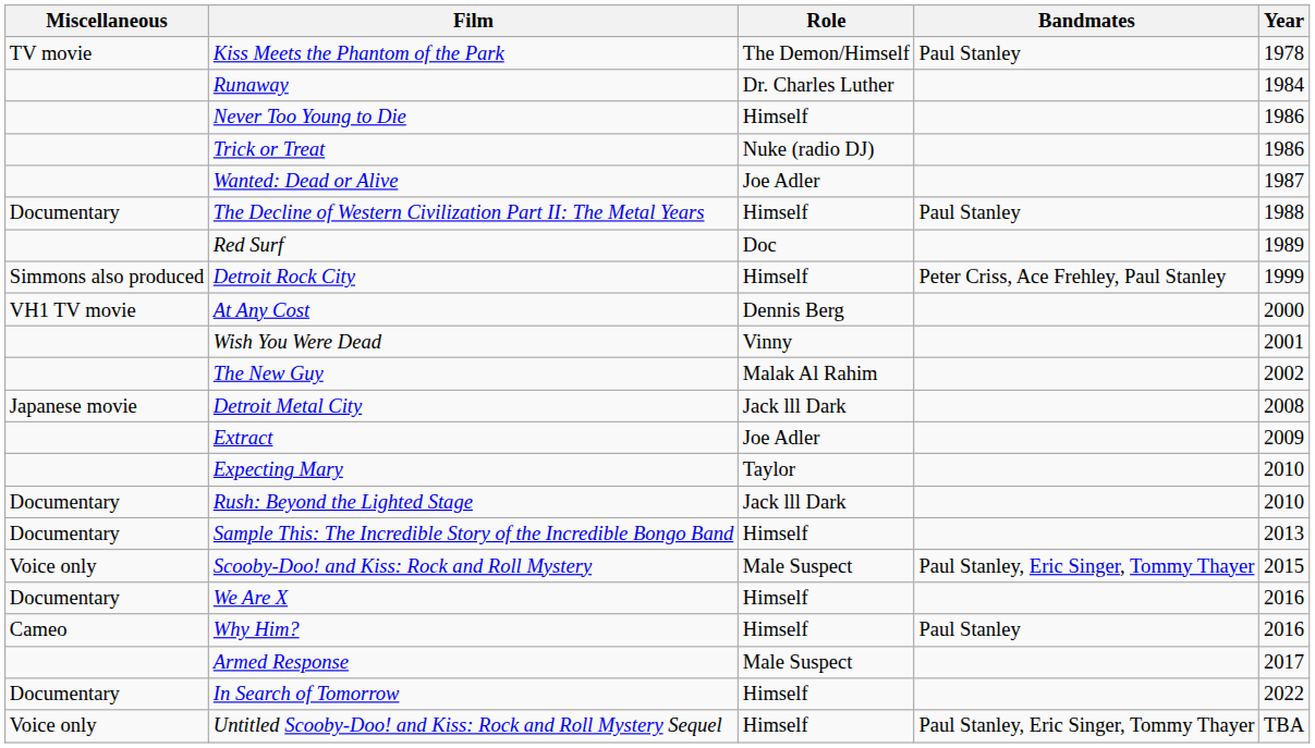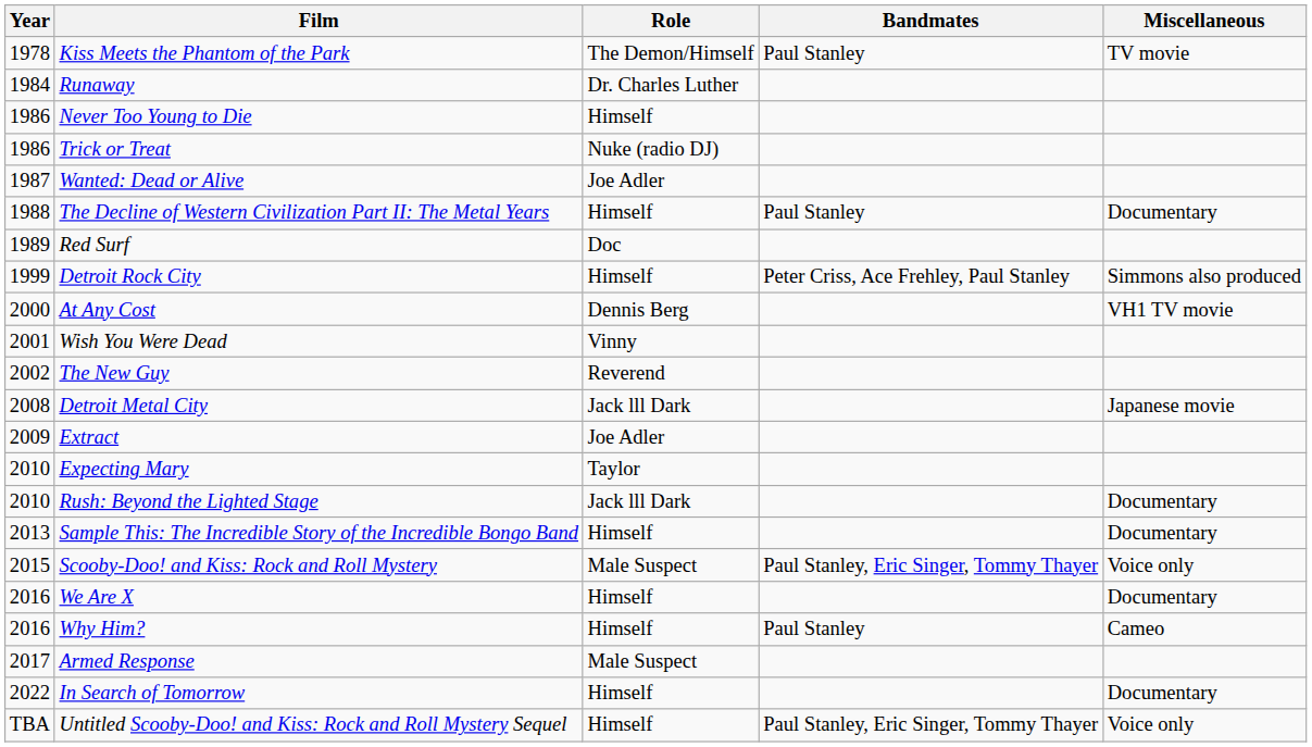columns swapped: Year <-> Miscellaneous
The New Guy | Role: Malak Al Rahim -> Reverend
